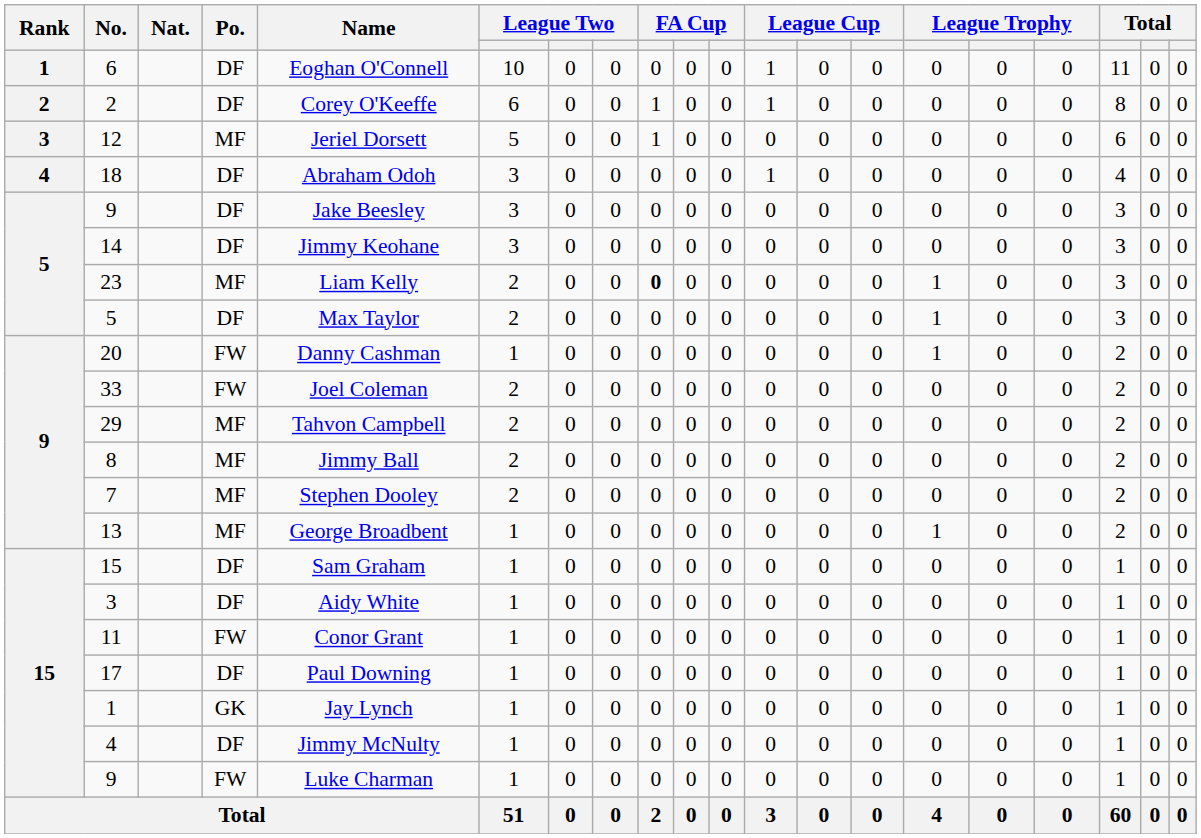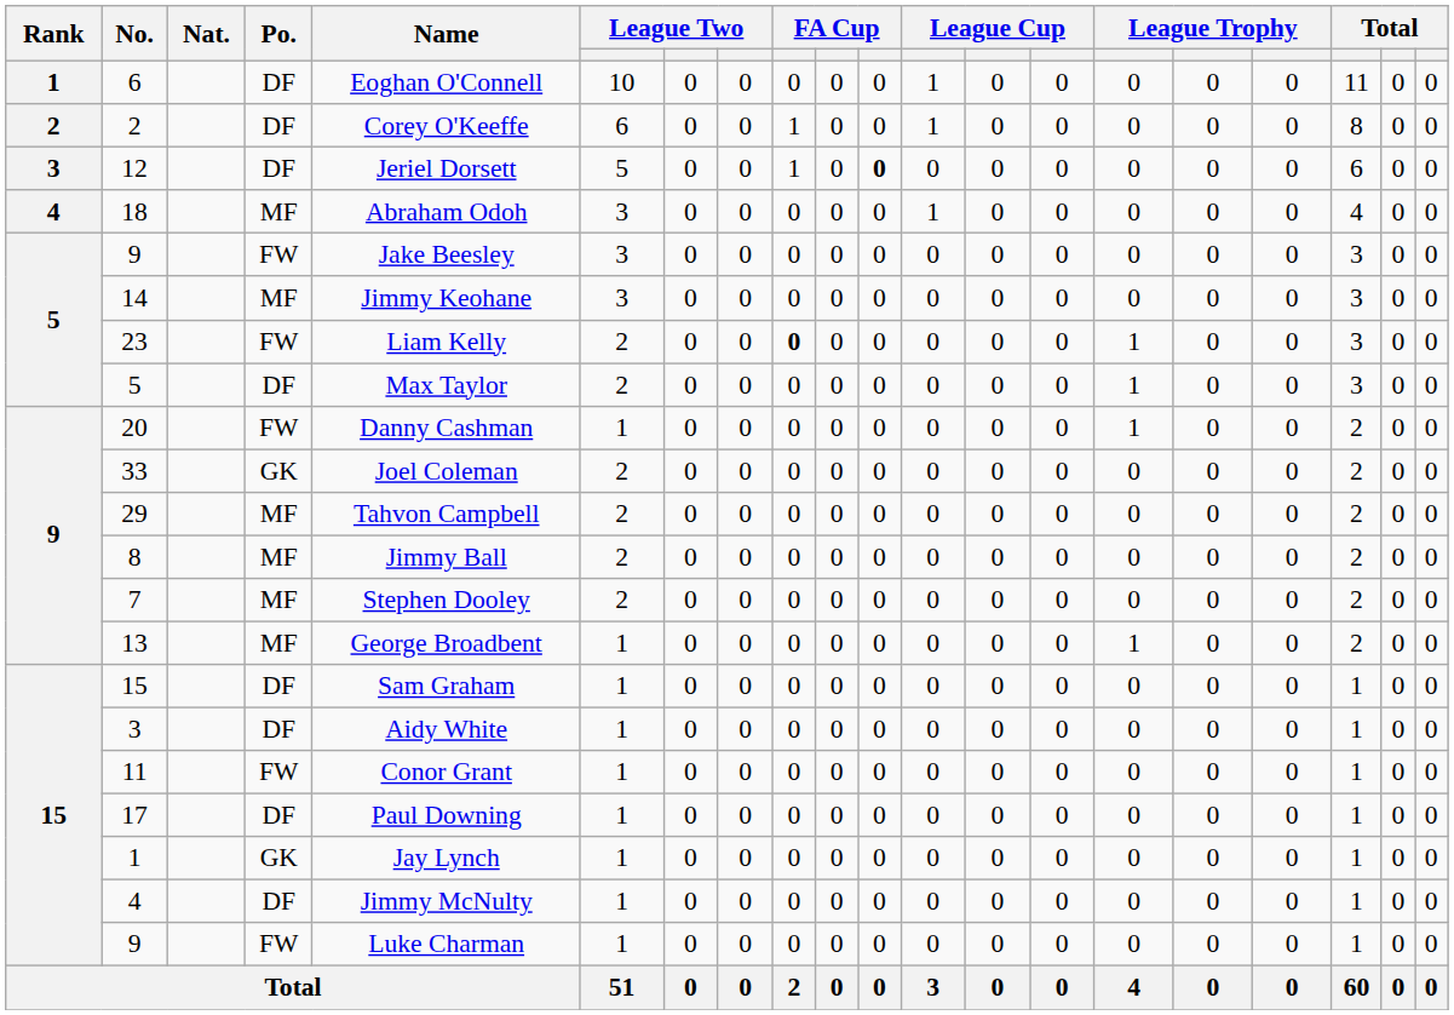12 | Po.: MF -> DF
12 | column 11: normal -> bold
18 | Po.: DF -> MF
5 / 9 | Po.: DF -> FW
14 | Po.: DF -> MF
23 | Po.: MF -> FW
33 | Po.: FW -> GK
